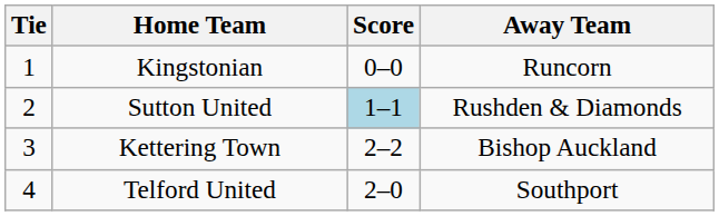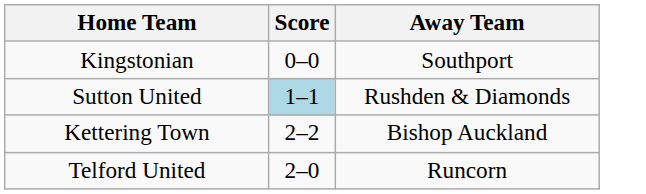- column: Tie | 1 | 2 | 3 | 4
Kingstonian | Away Team: Runcorn -> Southport
Telford United | Away Team: Southport -> Runcorn
